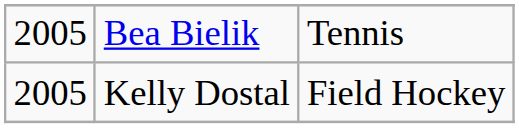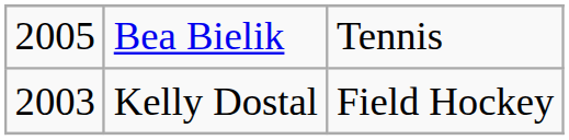Kelly Dostal | column 1: 2005 -> 2003
